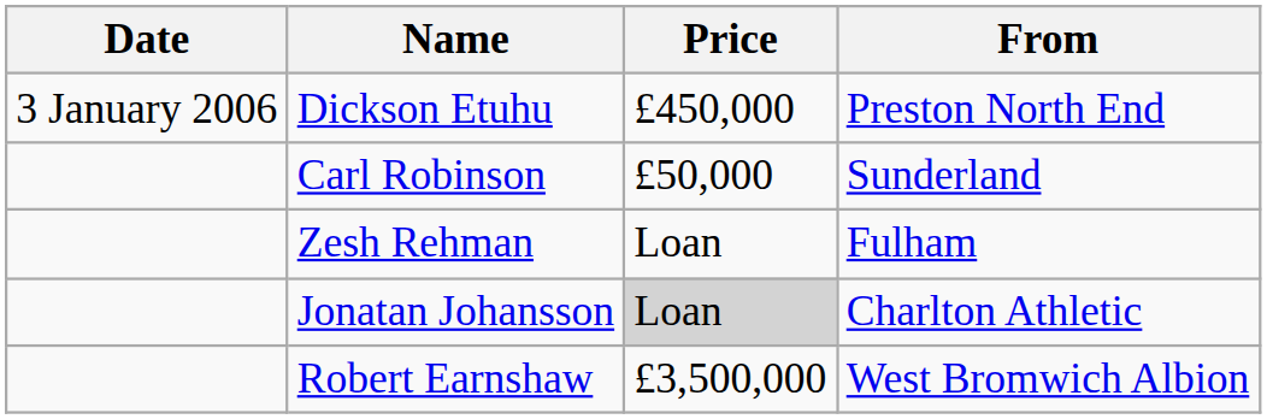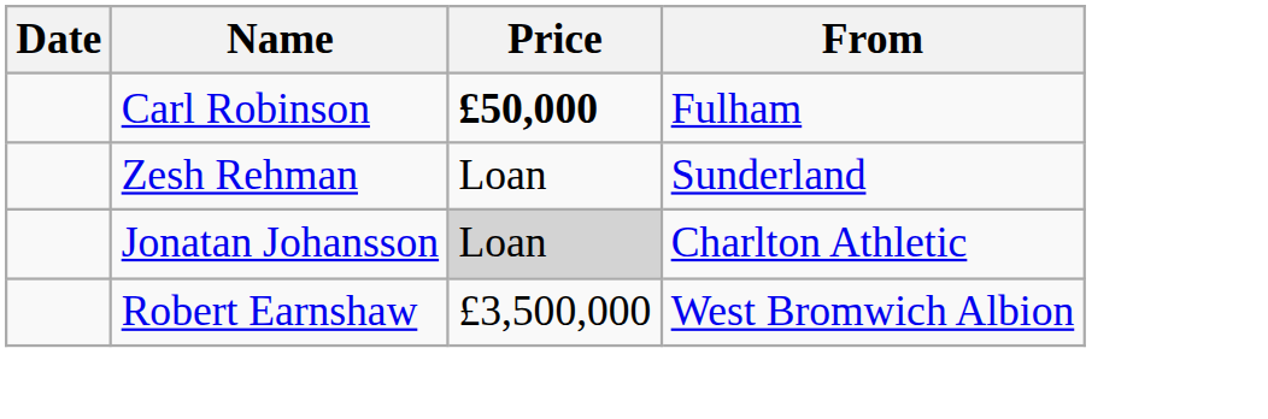- row: 3 January 2006 | Dickson Etuhu | £450,000 | Preston North End
Carl Robinson | Price: normal -> bold
Carl Robinson | From: Sunderland -> Fulham
Zesh Rehman | From: Fulham -> Sunderland
